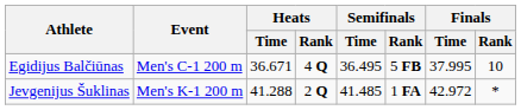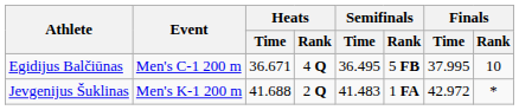Jevgenijus Šuklinas | Heats / Time: 41.288 -> 41.688
Jevgenijus Šuklinas | Semifinals / Time: 41.485 -> 41.483
